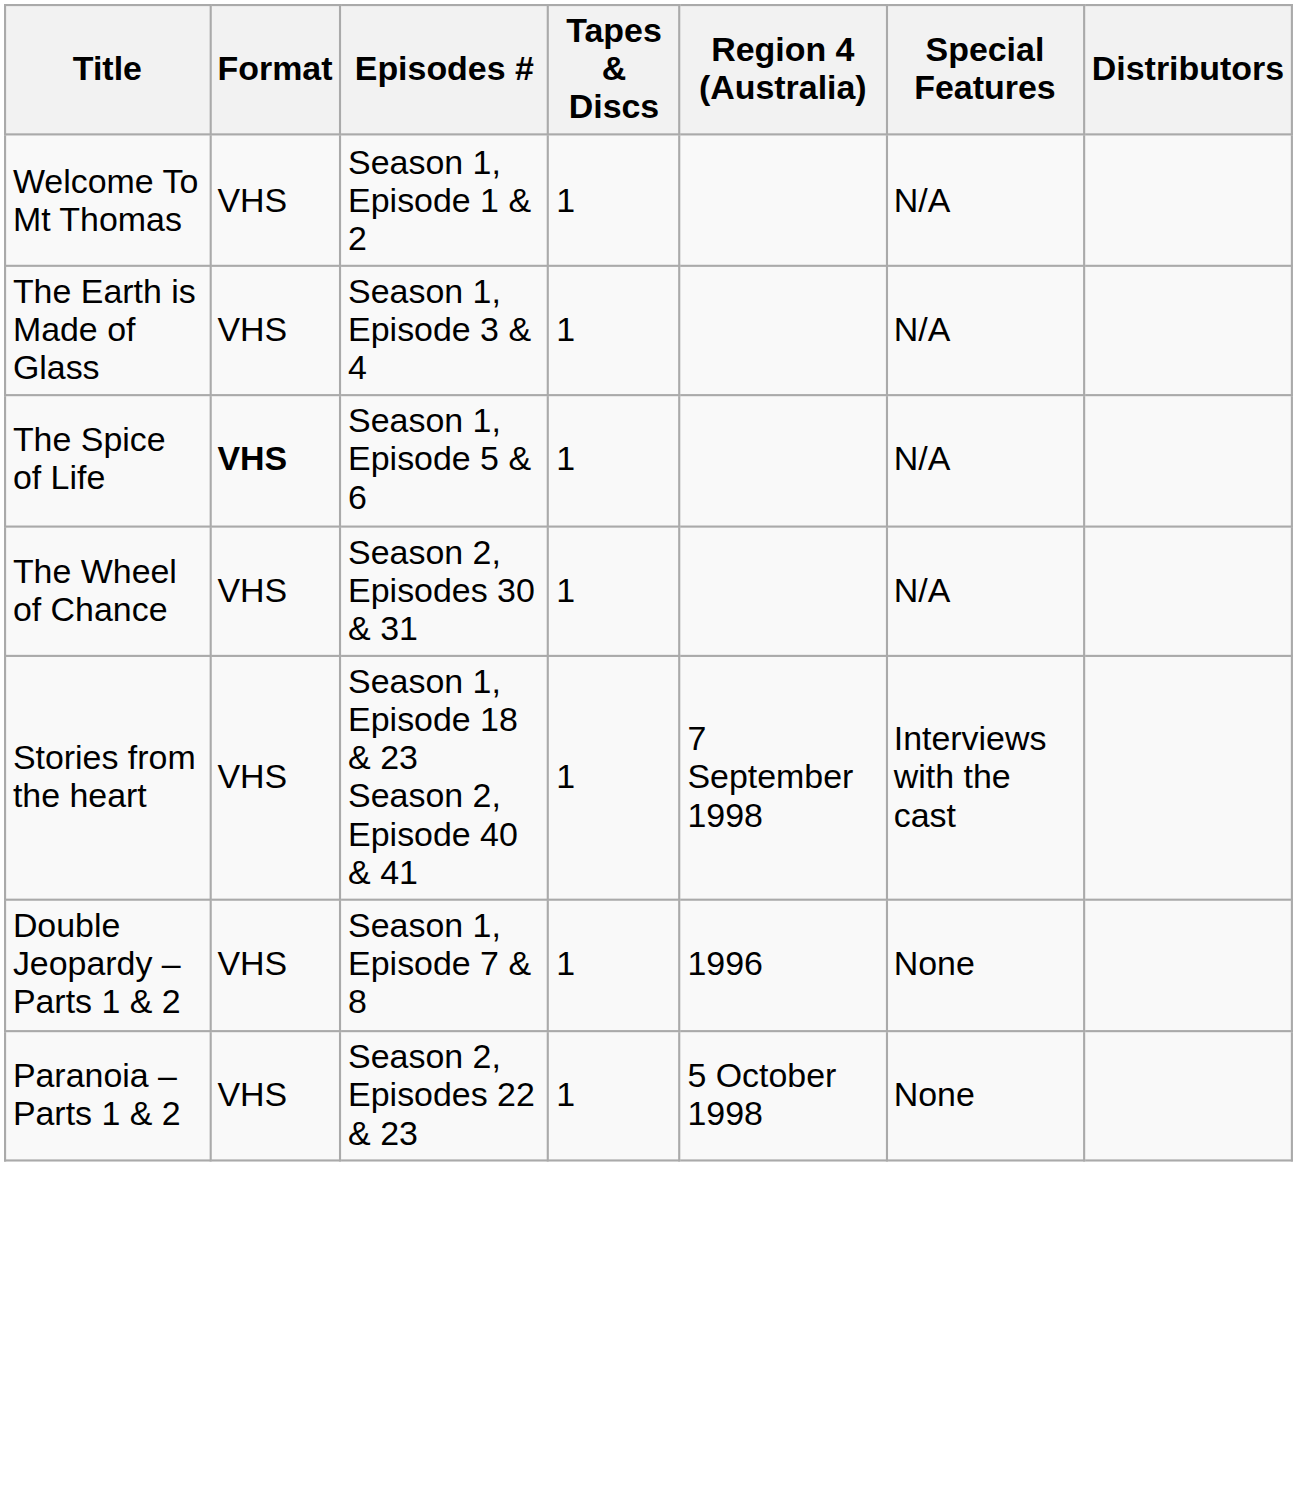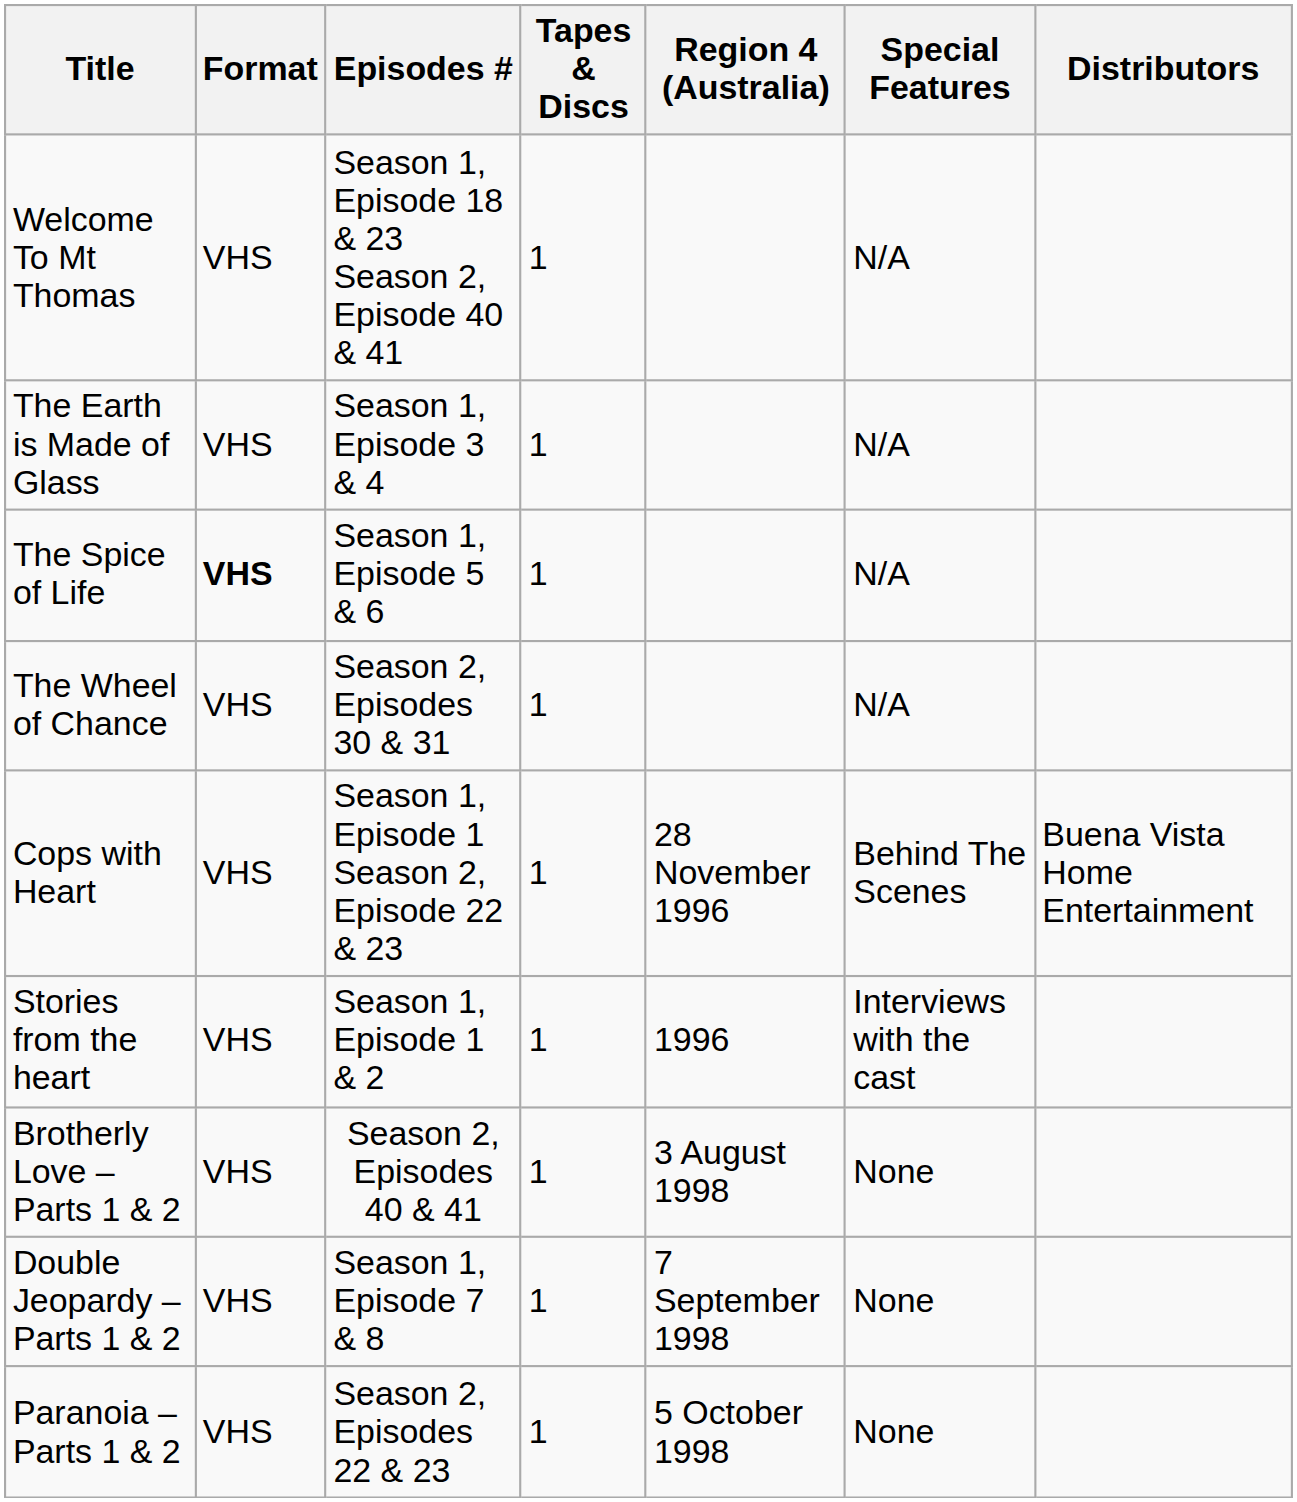Welcome To Mt Thomas | Episodes #: Season 1, Episode 1 & 2 -> Season 1, Episode 18 & 23 Season 2, Episode 40 & 41
+ row: Cops with Heart | VHS | Season 1, Episode 1 Season 2, Episode 22 & 23 | 1 | 28 November 1996 | Behind The Scenes | Buena Vista Home Entertainment
Stories from the heart | Episodes #: Season 1, Episode 18 & 23 Season 2, Episode 40 & 41 -> Season 1, Episode 1 & 2
Stories from the heart | Region 4 (Australia): 7 September 1998 -> 1996
+ row: Brotherly Love – Parts 1 & 2 | VHS | Season 2, Episodes 40 & 41 | 1 | 3 August 1998 | None
Double Jeopardy – Parts 1 & 2 | Region 4 (Australia): 1996 -> 7 September 1998
